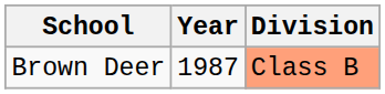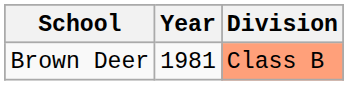Brown Deer | Year: 1987 -> 1981
